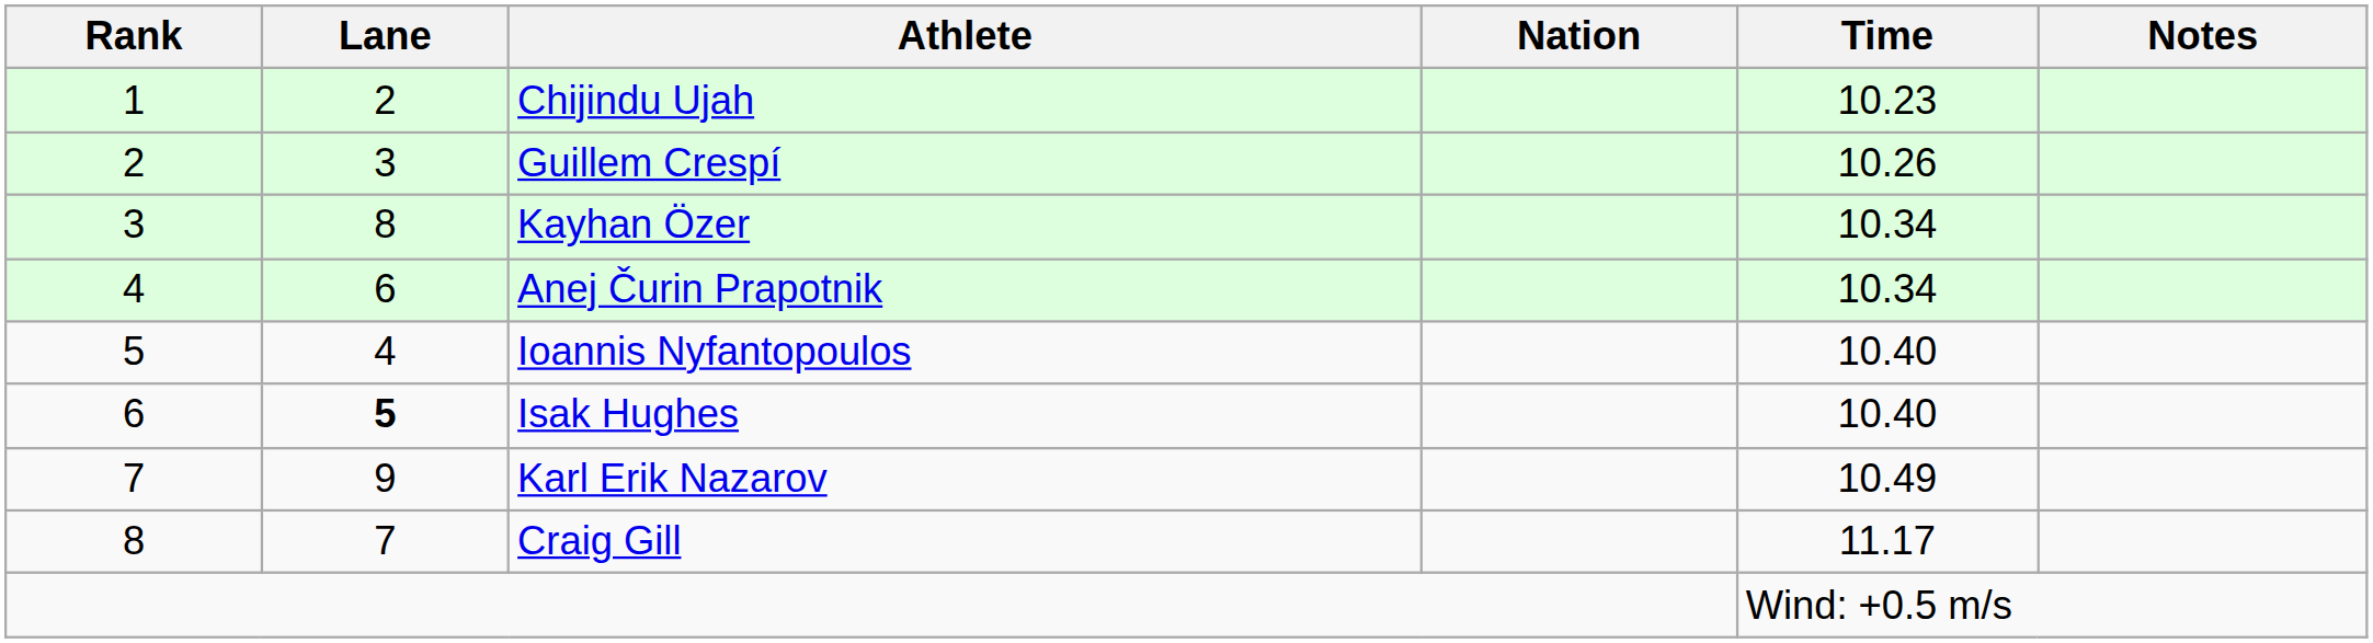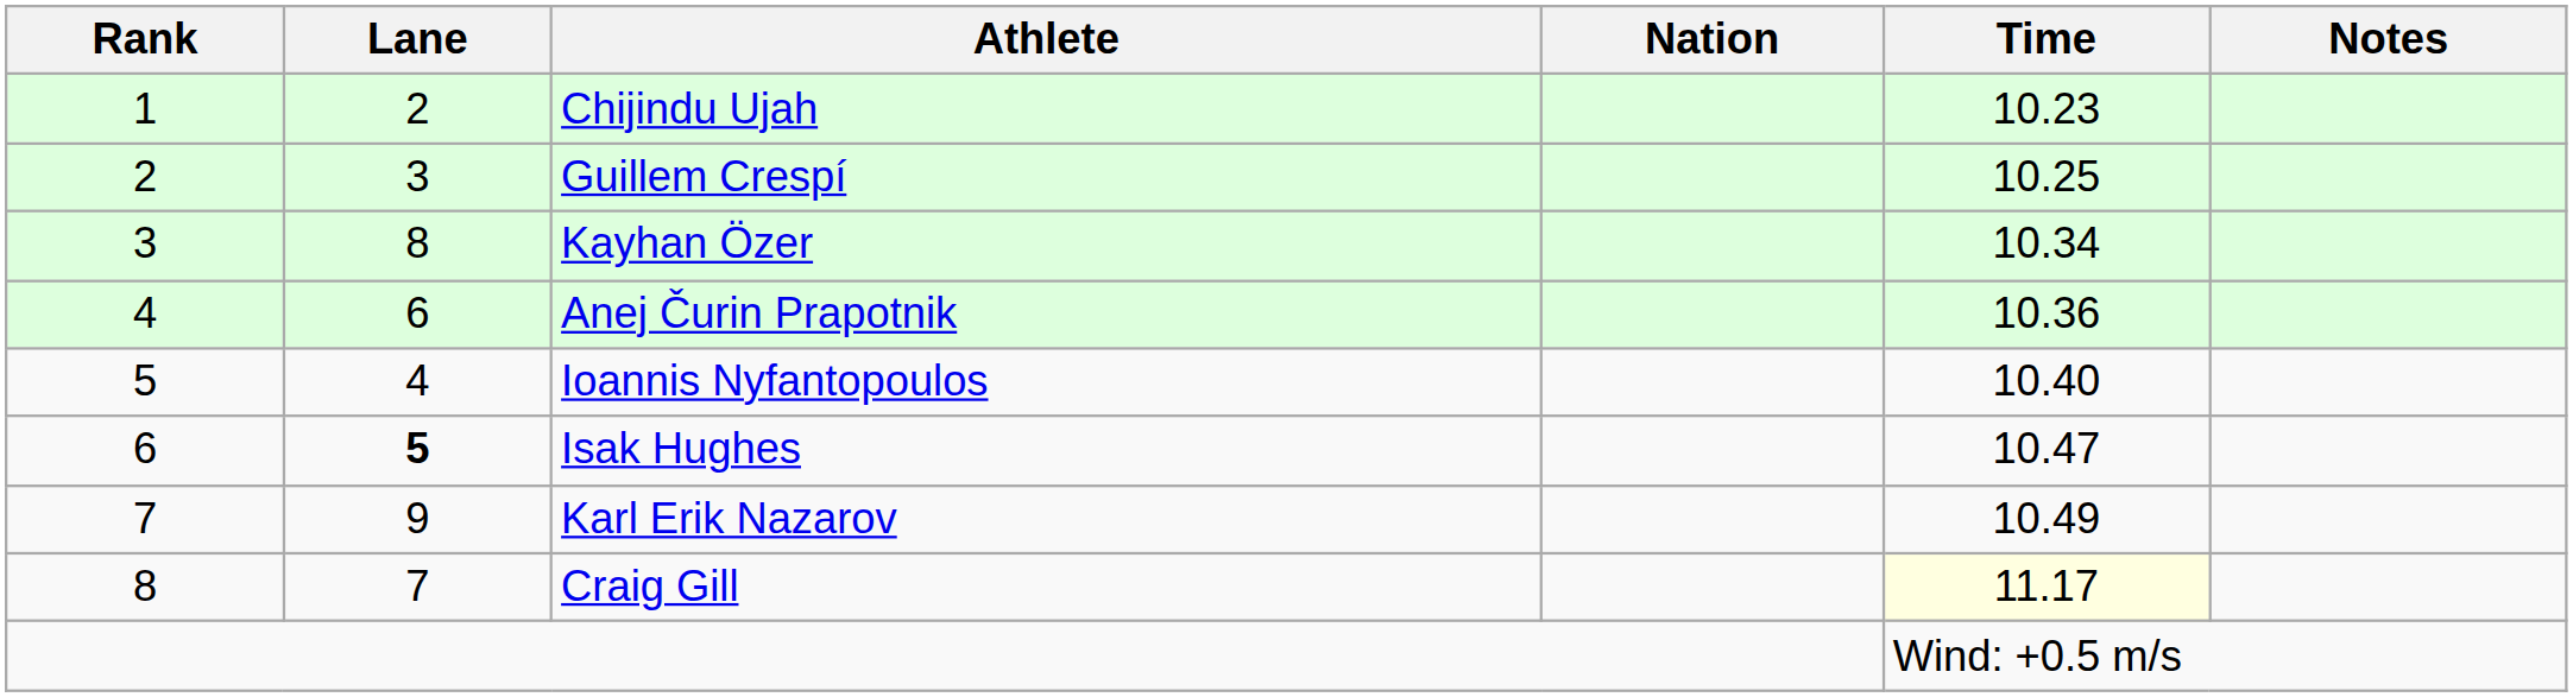Guillem Crespí | Time: 10.26 -> 10.25
Anej Čurin Prapotnik | Time: 10.34 -> 10.36
Isak Hughes | Time: 10.40 -> 10.47
Craig Gill | Time: no background -> lightyellow background
